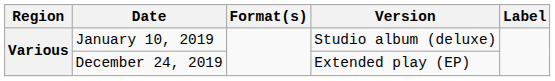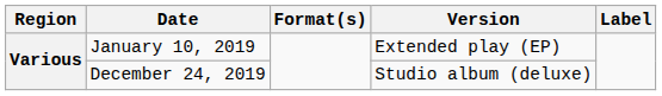January 10, 2019 | Version: Studio album (deluxe) -> Extended play (EP)
December 24, 2019 | Version: Extended play (EP) -> Studio album (deluxe)
